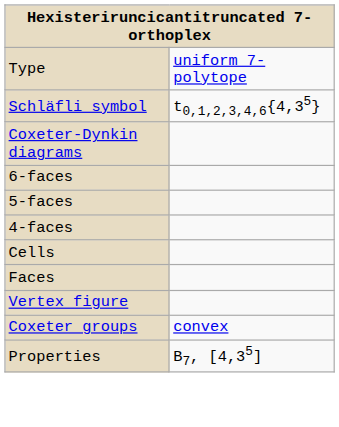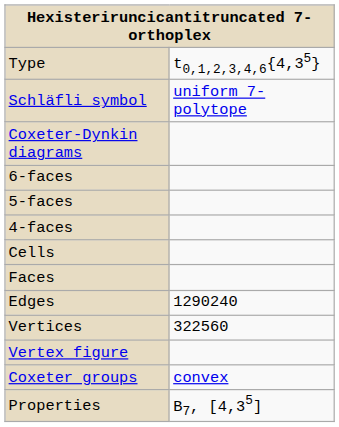Type | column 2: uniform 7-polytope -> t0,1,2,3,4,6{4,35}
Schläfli symbol | column 2: t0,1,2,3,4,6{4,35} -> uniform 7-polytope
+ row: Edges | 1290240
+ row: Vertices | 322560
